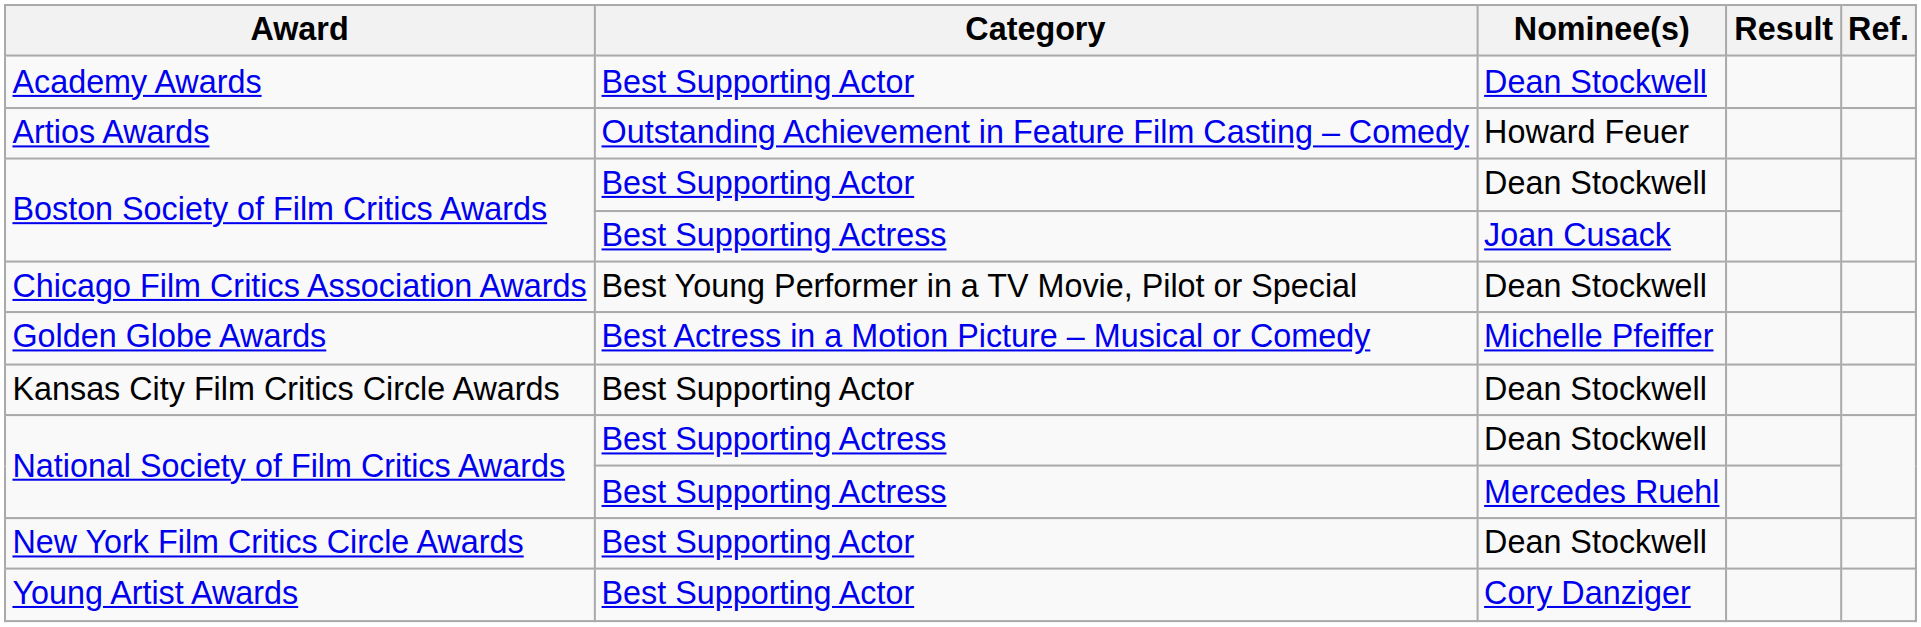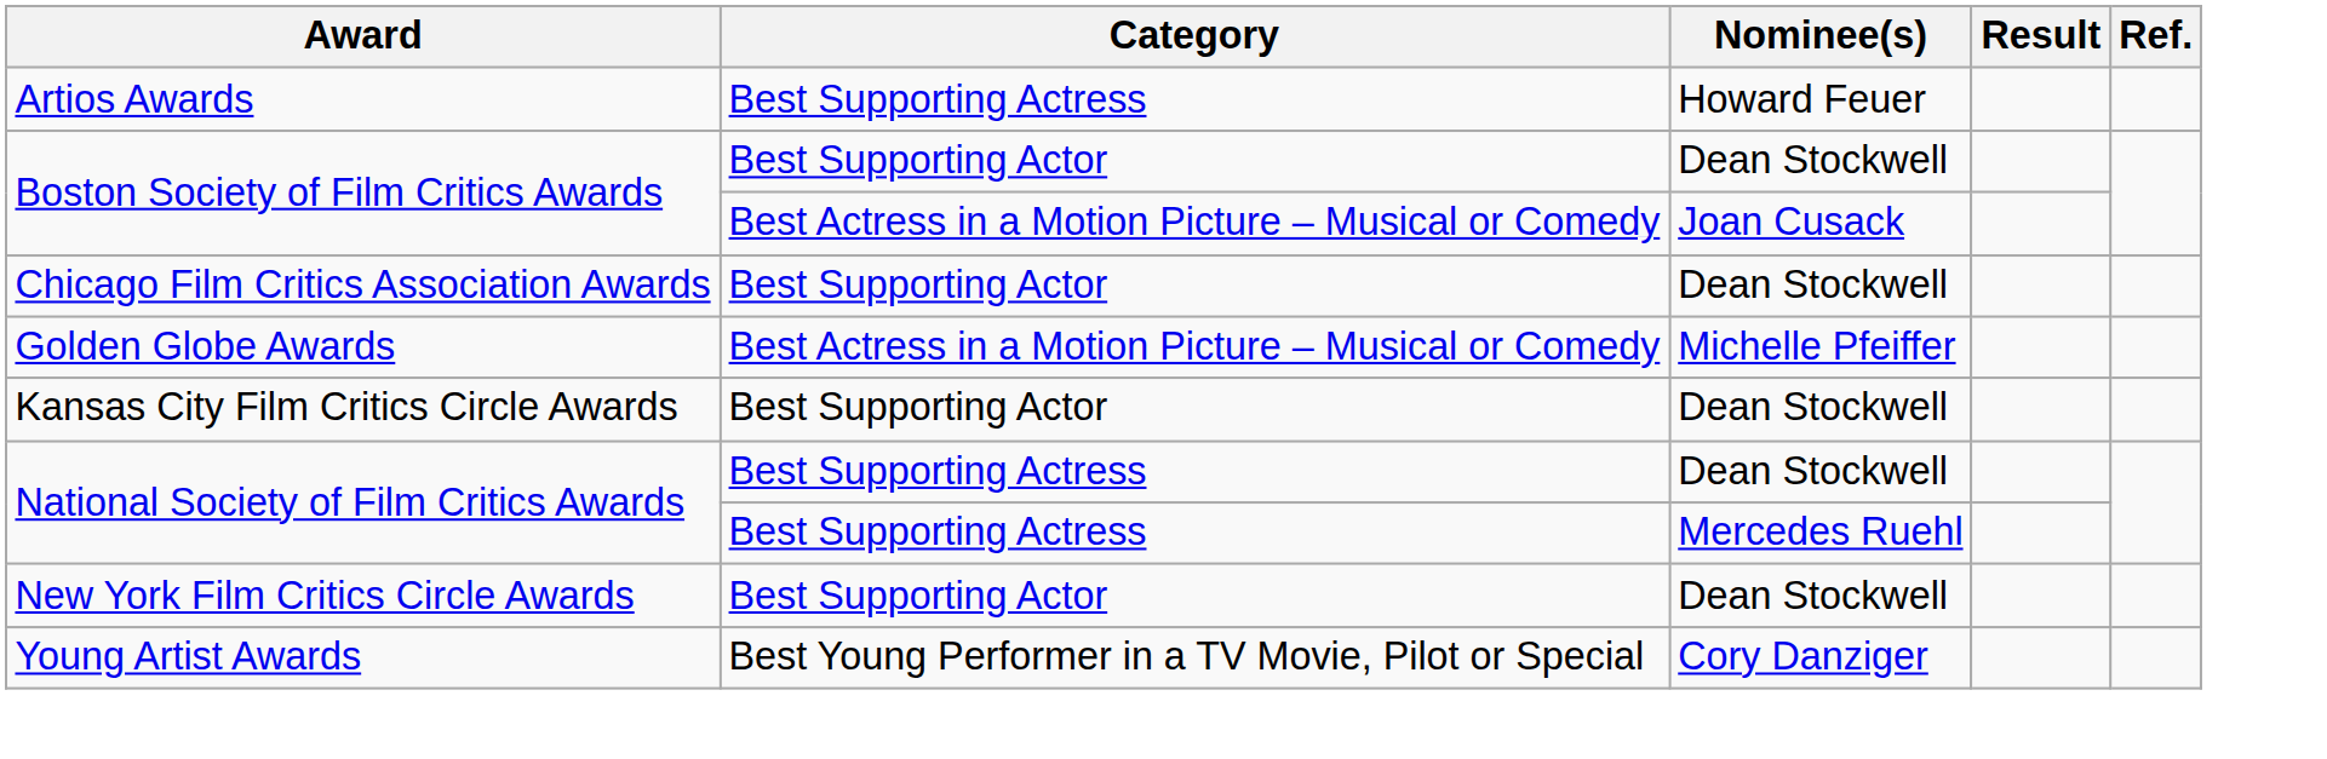- row: Academy Awards | Best Supporting Actor | Dean Stockwell
Artios Awards | Category: Outstanding Achievement in Feature Film Casting – Comedy -> Best Supporting Actress
Boston Society of Film Critics Awards / Joan Cusack | Category: Best Supporting Actress -> Best Actress in a Motion Picture – Musical or Comedy
Chicago Film Critics Association Awards | Category: Best Young Performer in a TV Movie, Pilot or Special -> Best Supporting Actor
Young Artist Awards | Category: Best Supporting Actor -> Best Young Performer in a TV Movie, Pilot or Special
